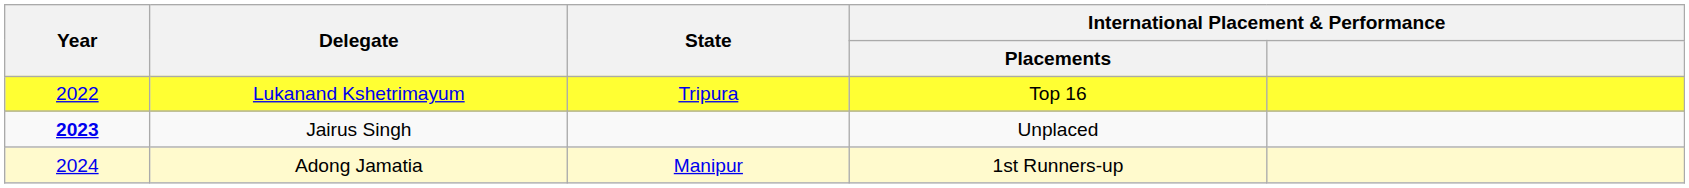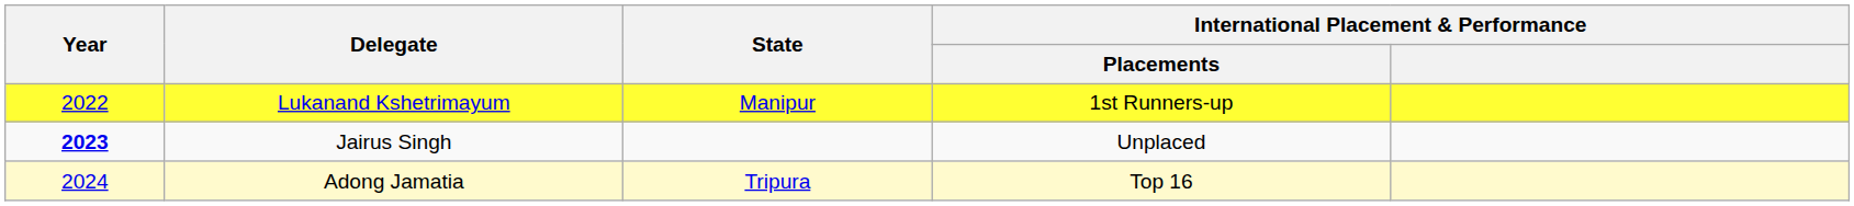Lukanand Kshetrimayum | State: Tripura -> Manipur
Lukanand Kshetrimayum | International Placement & Performance / Placements: Top 16 -> 1st Runners-up
Adong Jamatia | State: Manipur -> Tripura
Adong Jamatia | International Placement & Performance / Placements: 1st Runners-up -> Top 16
